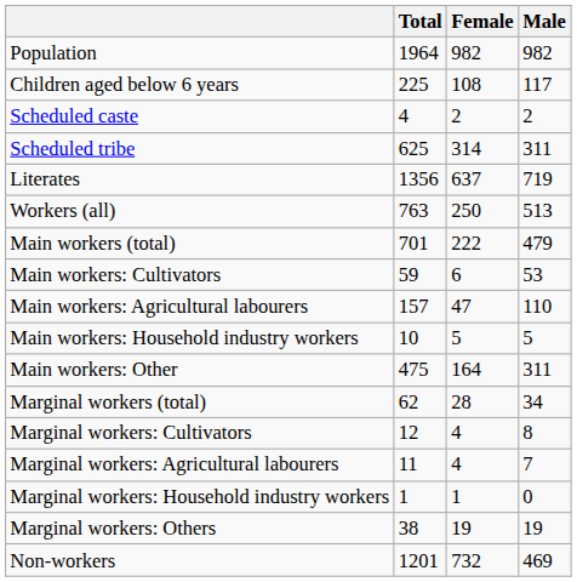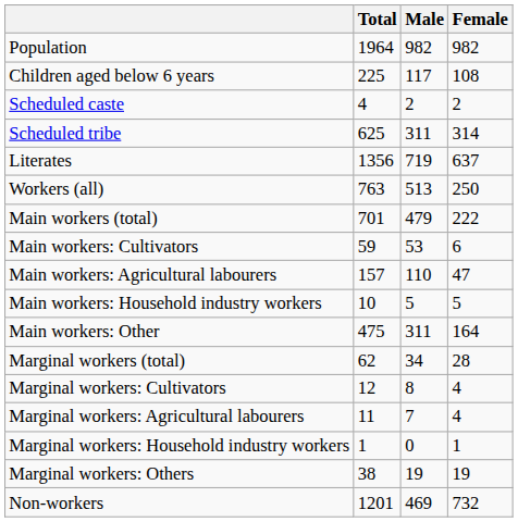columns swapped: Male <-> Female
